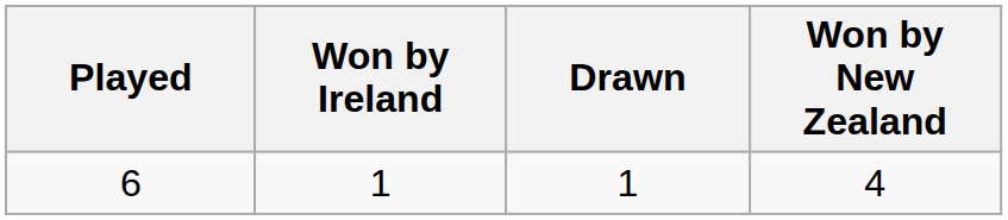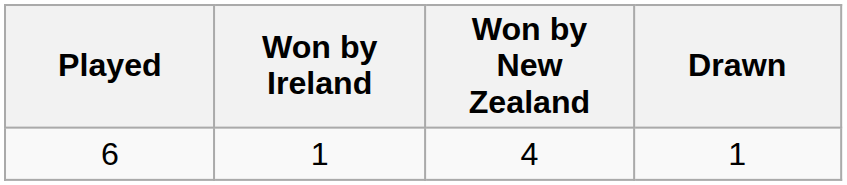columns swapped: Won by New Zealand <-> Drawn
